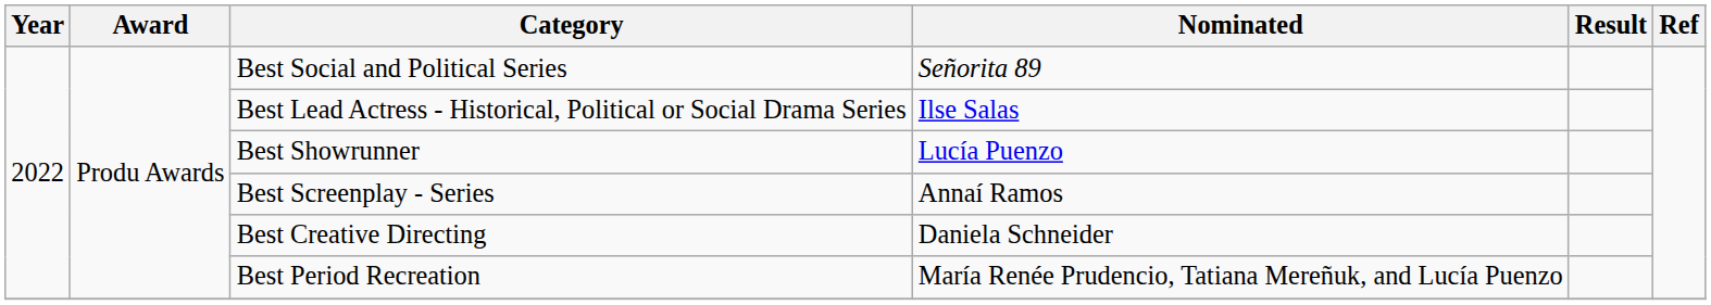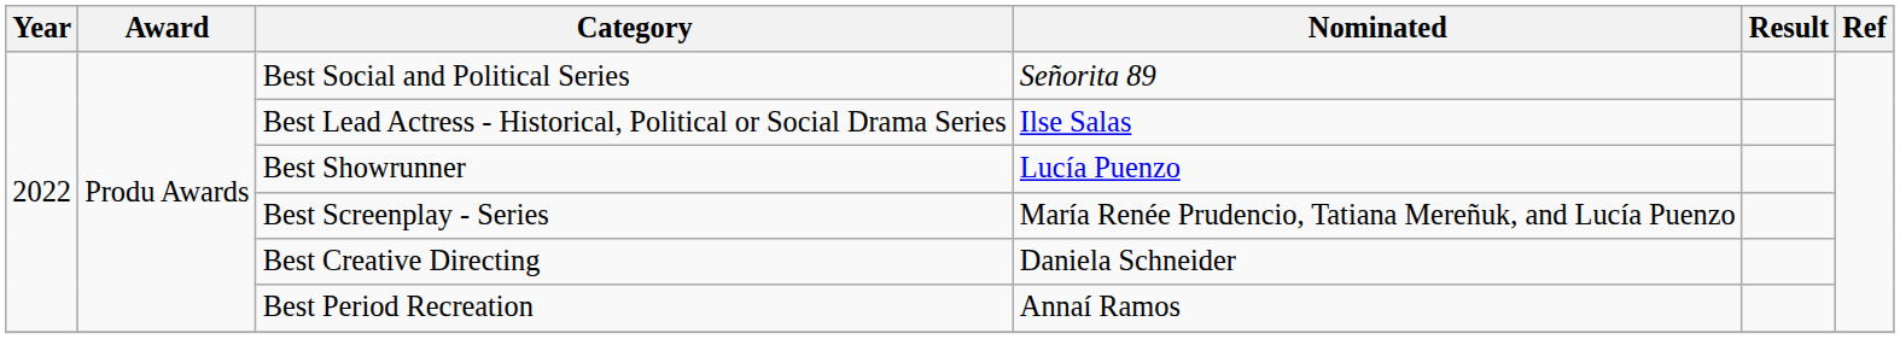Best Screenplay - Series | Nominated: Annaí Ramos -> María Renée Prudencio, Tatiana Mereñuk, and Lucía Puenzo
Best Period Recreation | Nominated: María Renée Prudencio, Tatiana Mereñuk, and Lucía Puenzo -> Annaí Ramos
